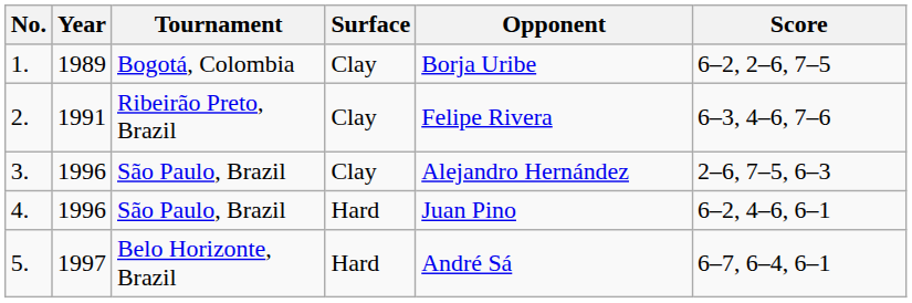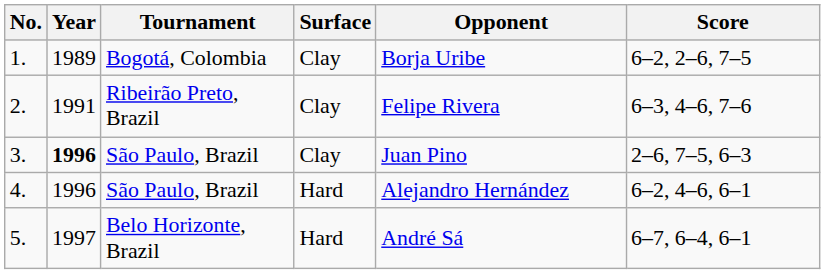3. | Year: normal -> bold
3. | Opponent: Alejandro Hernández -> Juan Pino
4. | Opponent: Juan Pino -> Alejandro Hernández
